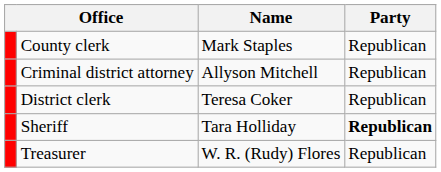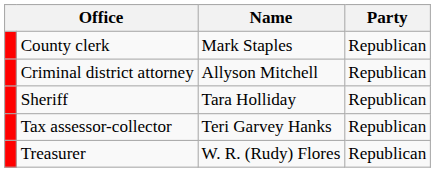- row: District clerk | Teresa Coker | Republican
Sheriff | Party: bold -> normal
+ row: Tax assessor-collector | Teri Garvey Hanks | Republican
